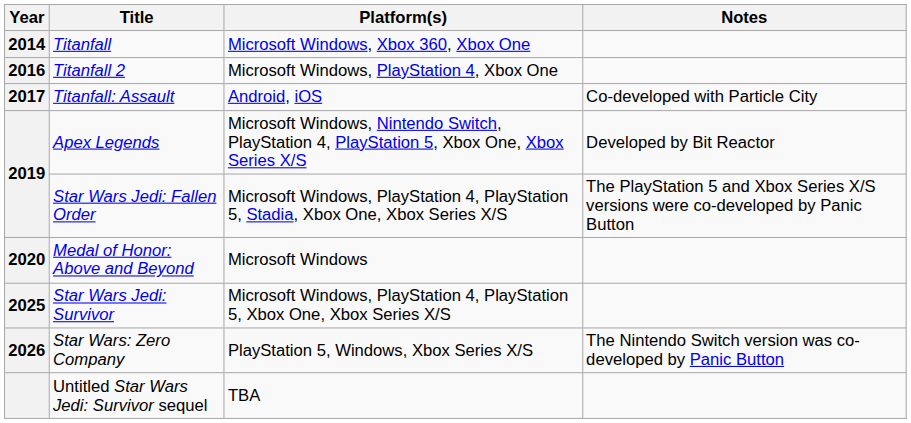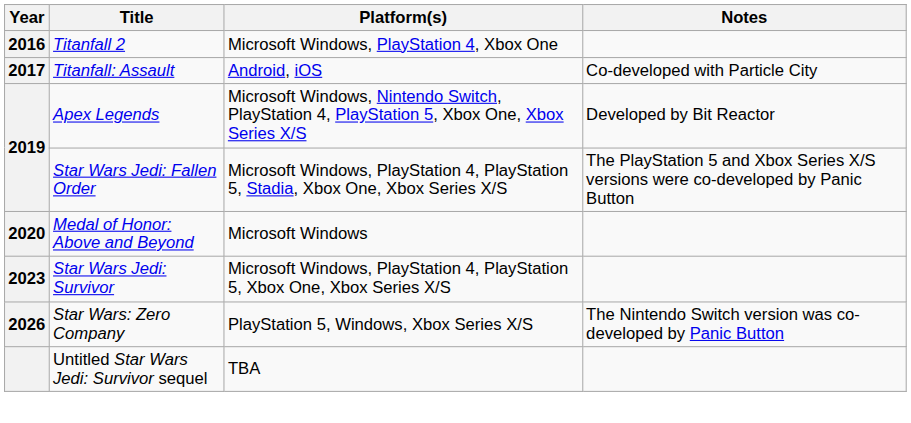- row: 2014 | Titanfall | Microsoft Windows, Xbox 360, Xbox One
Star Wars Jedi: Survivor | Year: 2025 -> 2023
